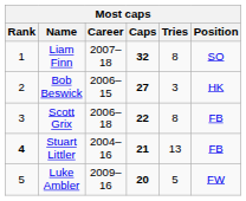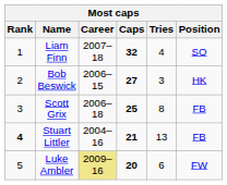Liam Finn | Tries: 8 -> 4
Scott Grix | Caps: 22 -> 25
Luke Ambler | Career: no background -> khaki background
Luke Ambler | Tries: 5 -> 6
